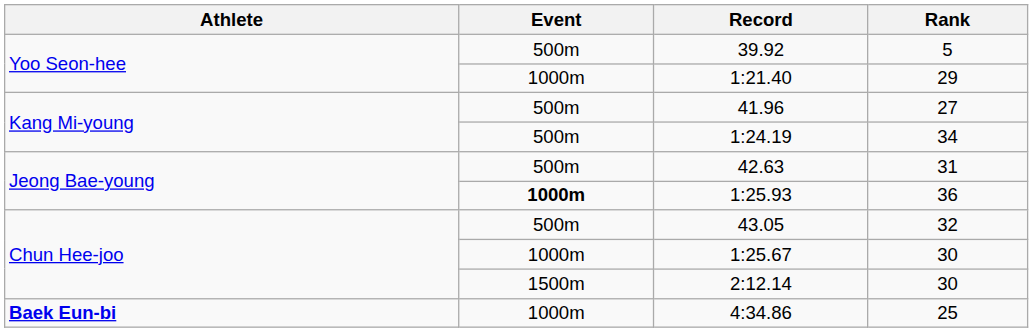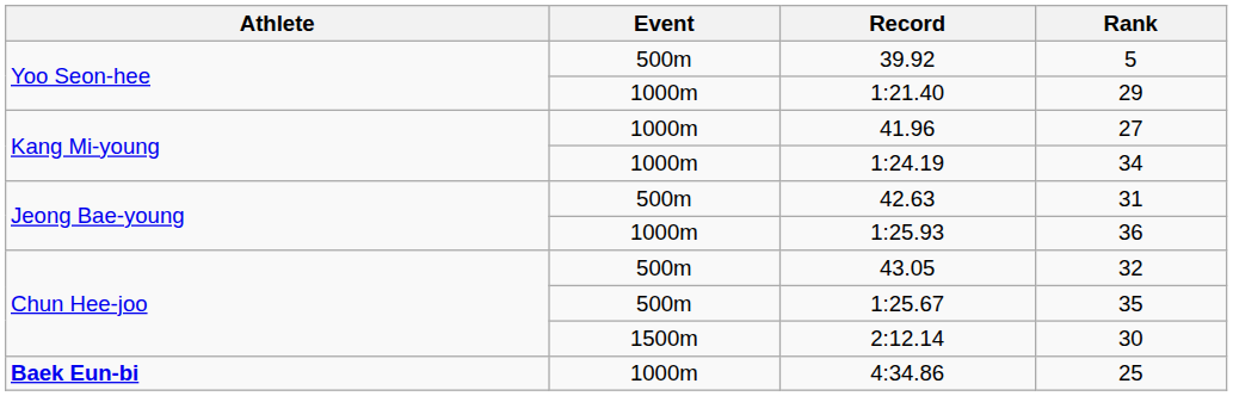41.96 | Event: 500m -> 1000m
1:24.19 | Event: 500m -> 1000m
1:25.93 | Event: bold -> normal
1:25.67 | Event: 1000m -> 500m
1:25.67 | Rank: 30 -> 35
